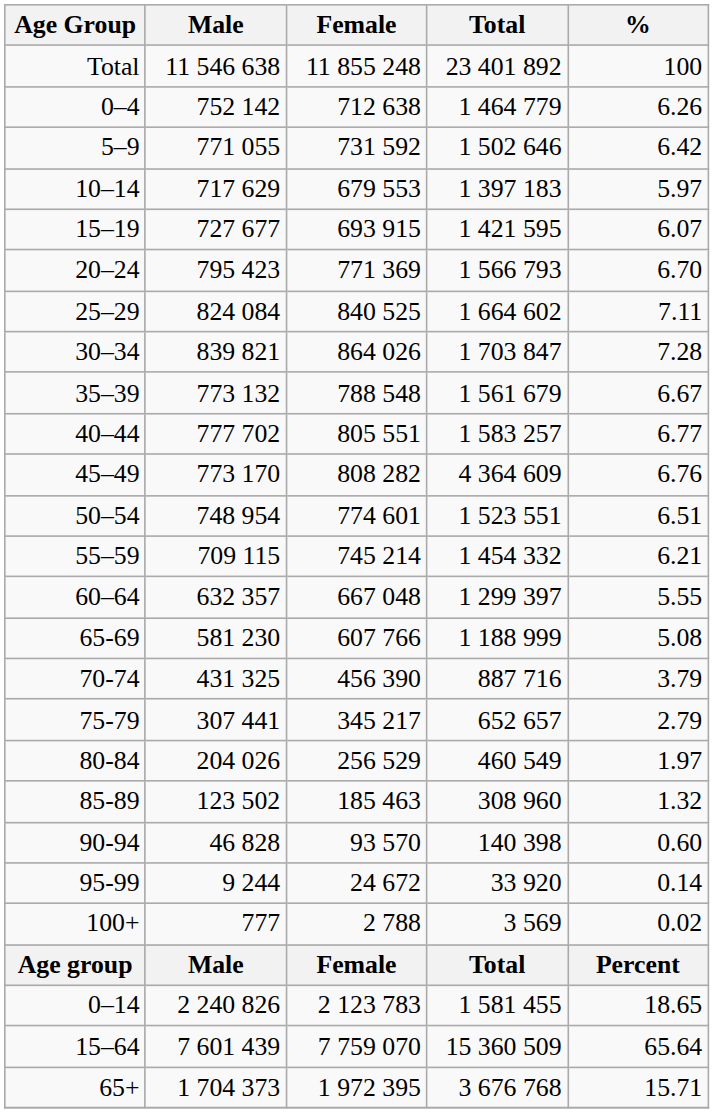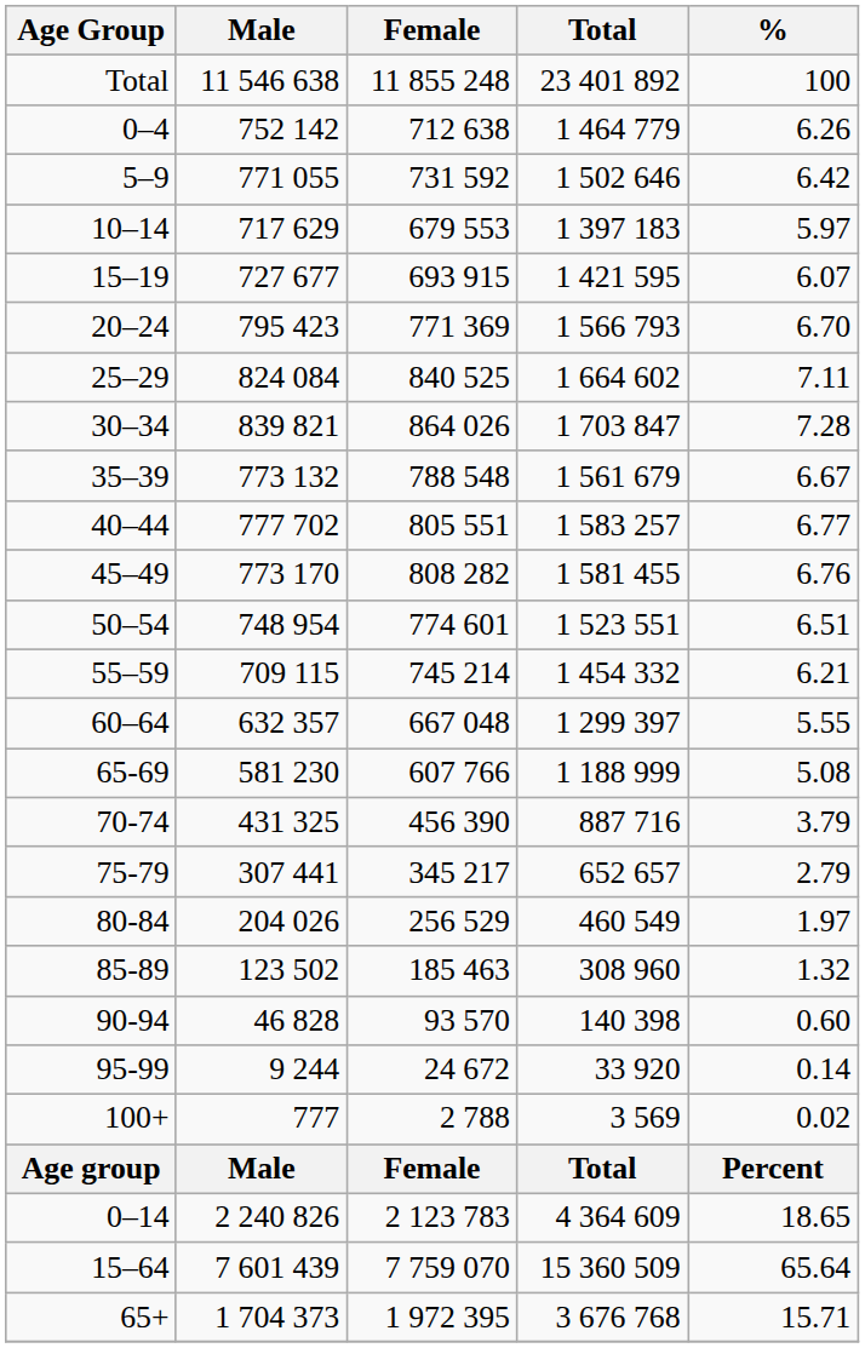45–49 | Total: 4 364 609 -> 1 581 455
0–14 | Total: 1 581 455 -> 4 364 609
